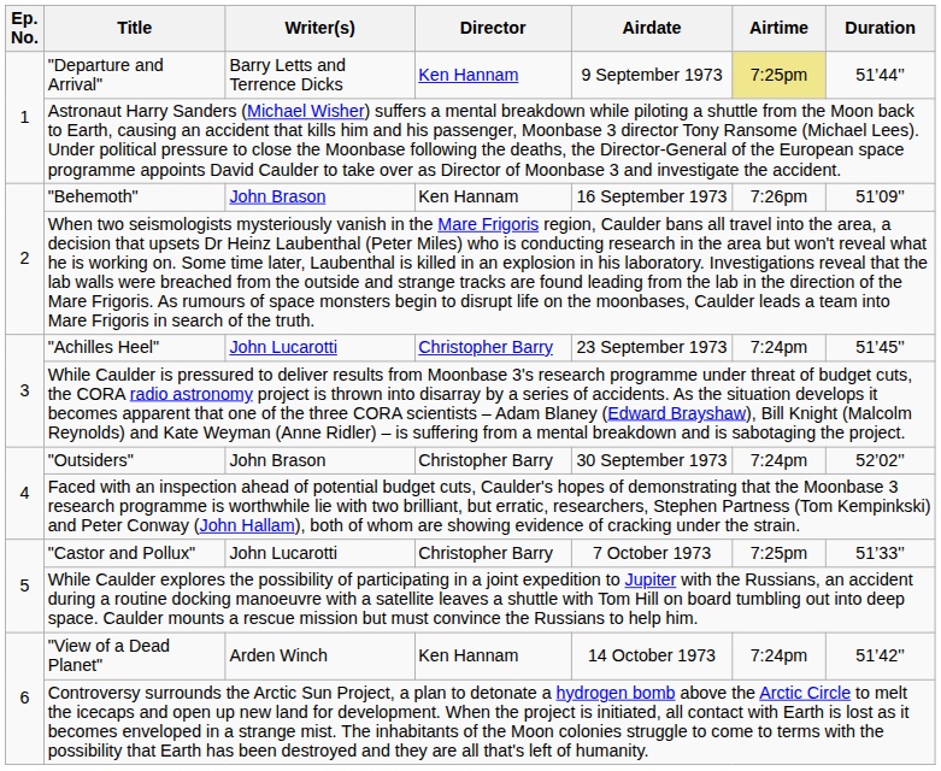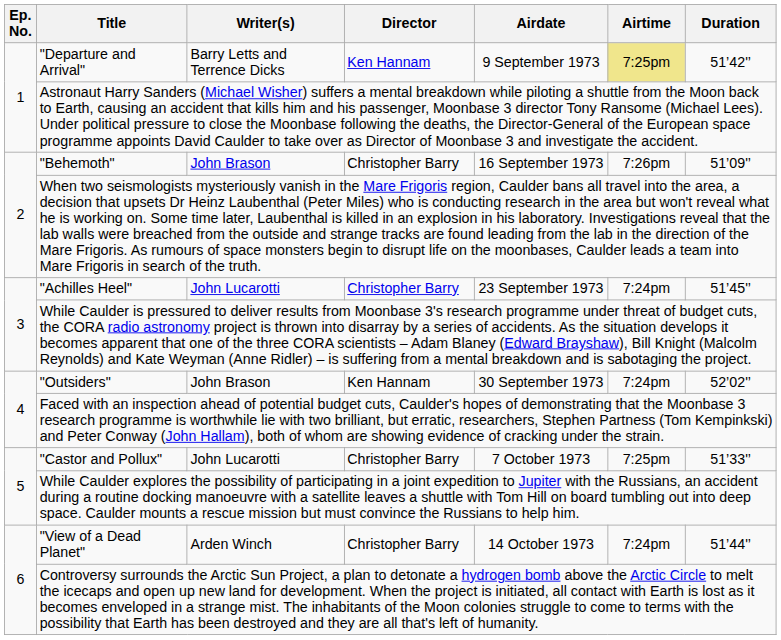"Departure and Arrival" | Duration: 51’44'’ -> 51’42'’
"Behemoth" | Director: Ken Hannam -> Christopher Barry
"Outsiders" | Director: Christopher Barry -> Ken Hannam
"View of a Dead Planet" | Director: Ken Hannam -> Christopher Barry
"View of a Dead Planet" | Duration: 51’42'’ -> 51’44'’
